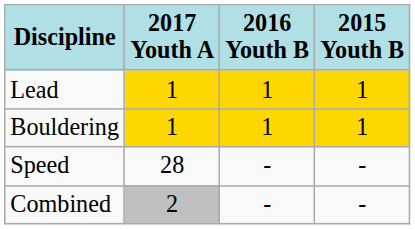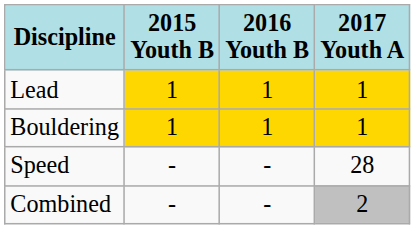columns swapped: 2015 Youth B <-> 2017 Youth A
